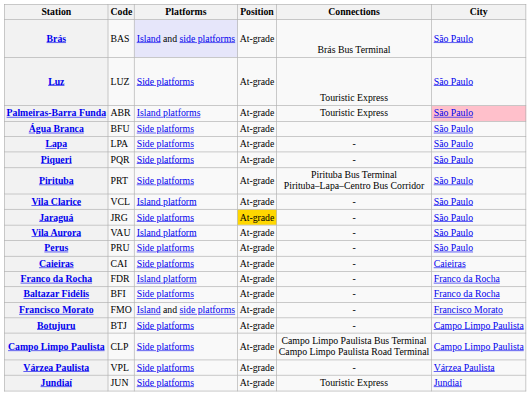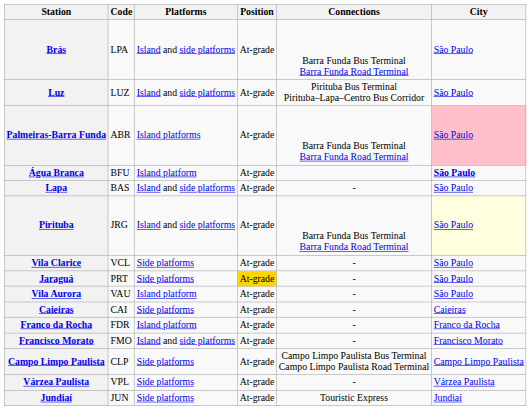Brás | Code: BAS -> LPA
Brás | Platforms: lavender background -> no background
Brás | Connections: Brás Bus Terminal -> Barra Funda Bus Terminal Barra Funda Road Terminal
Luz | Platforms: Side platforms -> Island and side platforms
Luz | Connections: Touristic Express -> Pirituba Bus Terminal Pirituba–Lapa–Centro Bus Corridor
Palmeiras-Barra Funda | Connections: Touristic Express -> Barra Funda Bus Terminal Barra Funda Road Terminal
Água Branca | Platforms: Side platforms -> Island platform
Água Branca | City: normal -> bold
Lapa | Code: LPA -> BAS
Lapa | Platforms: Side platforms -> Island and side platforms
- row: Piqueri | PQR | Side platforms | At-grade | - | São Paulo
Pirituba | Code: PRT -> JRG
Pirituba | Platforms: Side platforms -> Island and side platforms
Pirituba | Connections: Pirituba Bus Terminal Pirituba–Lapa–Centro Bus Corridor -> Barra Funda Bus Terminal Barra Funda Road Terminal
Pirituba | City: no background -> lightyellow background
Vila Clarice | Platforms: Island platform -> Side platforms
Jaraguá | Code: JRG -> PRT
- row: Perus | PRU | Side platforms | At-grade | - | São Paulo
- row: Baltazar Fidélis | BFI | Side platforms | At-grade | - | Franco da Rocha
- row: Botujuru | BTJ | Side platforms | At-grade | - | Campo Limpo Paulista
